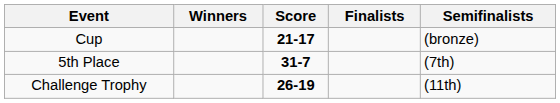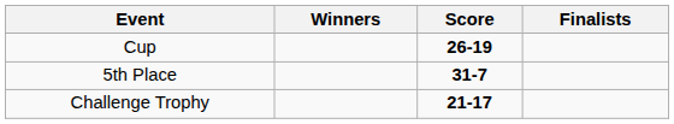- column: Semifinalists | (bronze) | (7th) | (11th)
Cup | Score: 21-17 -> 26-19
Challenge Trophy | Score: 26-19 -> 21-17
